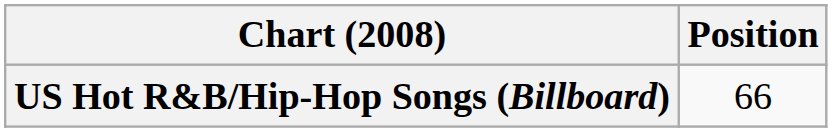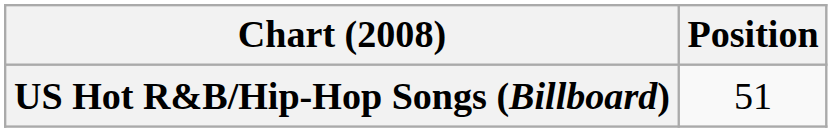US Hot R&B/Hip-Hop Songs (Billboard) | Position: 66 -> 51
